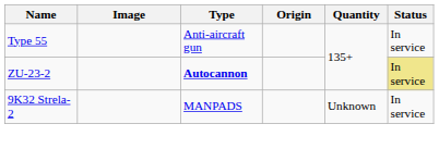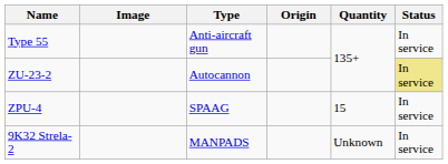ZU-23-2 | Type: bold -> normal
+ row: ZPU-4 | SPAAG | 15 | In service
